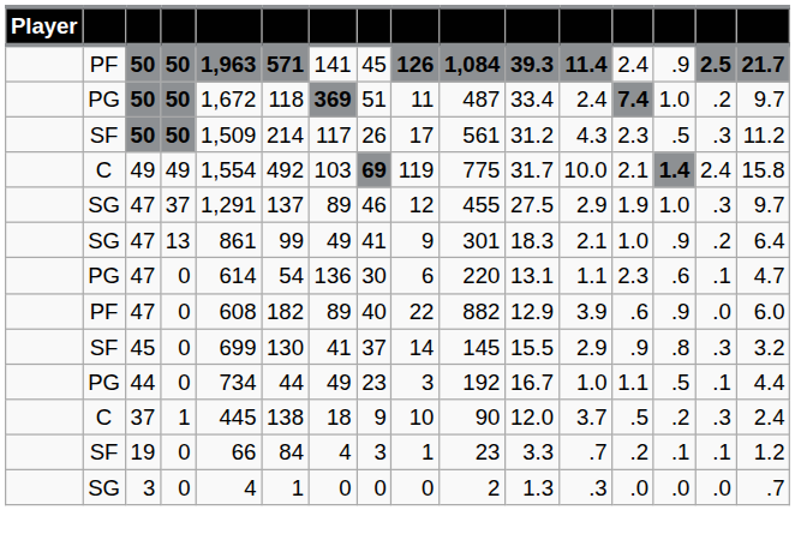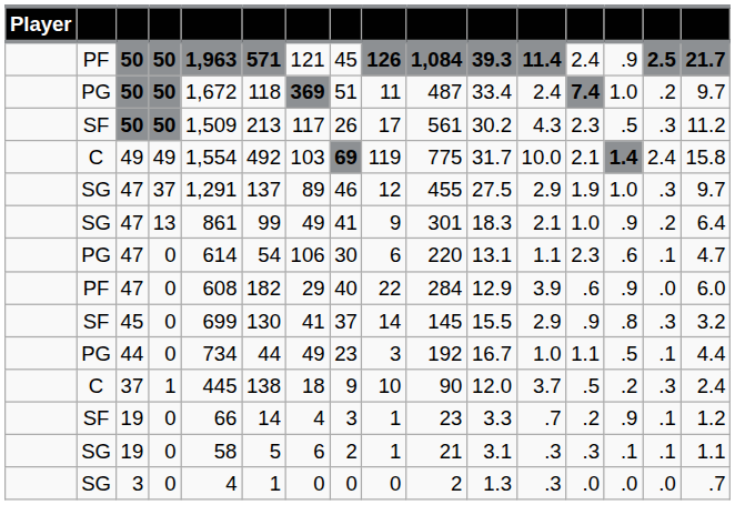PF / 50 | column 7: 141 -> 121
SF / 50 | column 6: 214 -> 213
SF / 50 | column 11: 31.2 -> 30.2
PG / 47 | column 7: 136 -> 106
PF / 47 | column 7: 89 -> 29
PF / 47 | column 10: 882 -> 284
SF / 19 | column 6: 84 -> 14
SF / 19 | column 14: .1 -> .9
+ row: SG | 19 | 0 | 58 | 5 | 6 | 2 | 1 | 21 | 3.1 | .3 | .3 | .1 | .1 | 1.1
